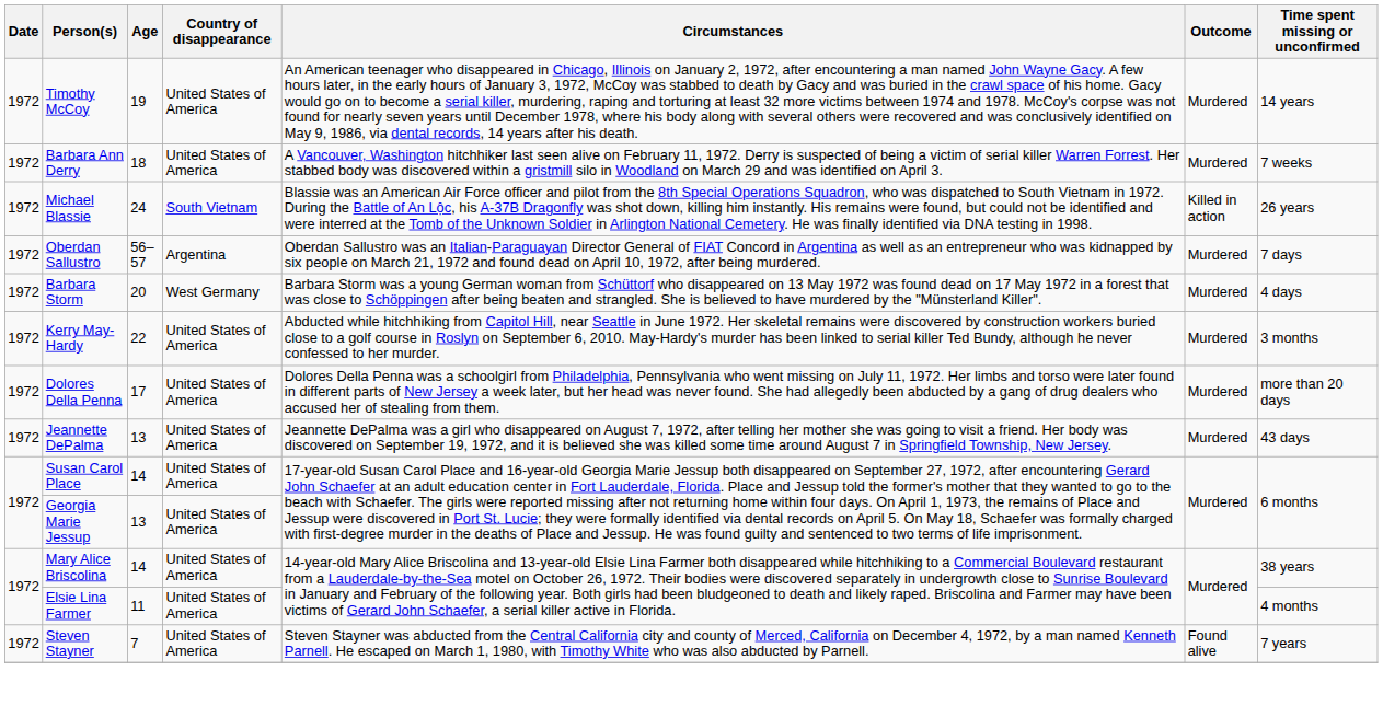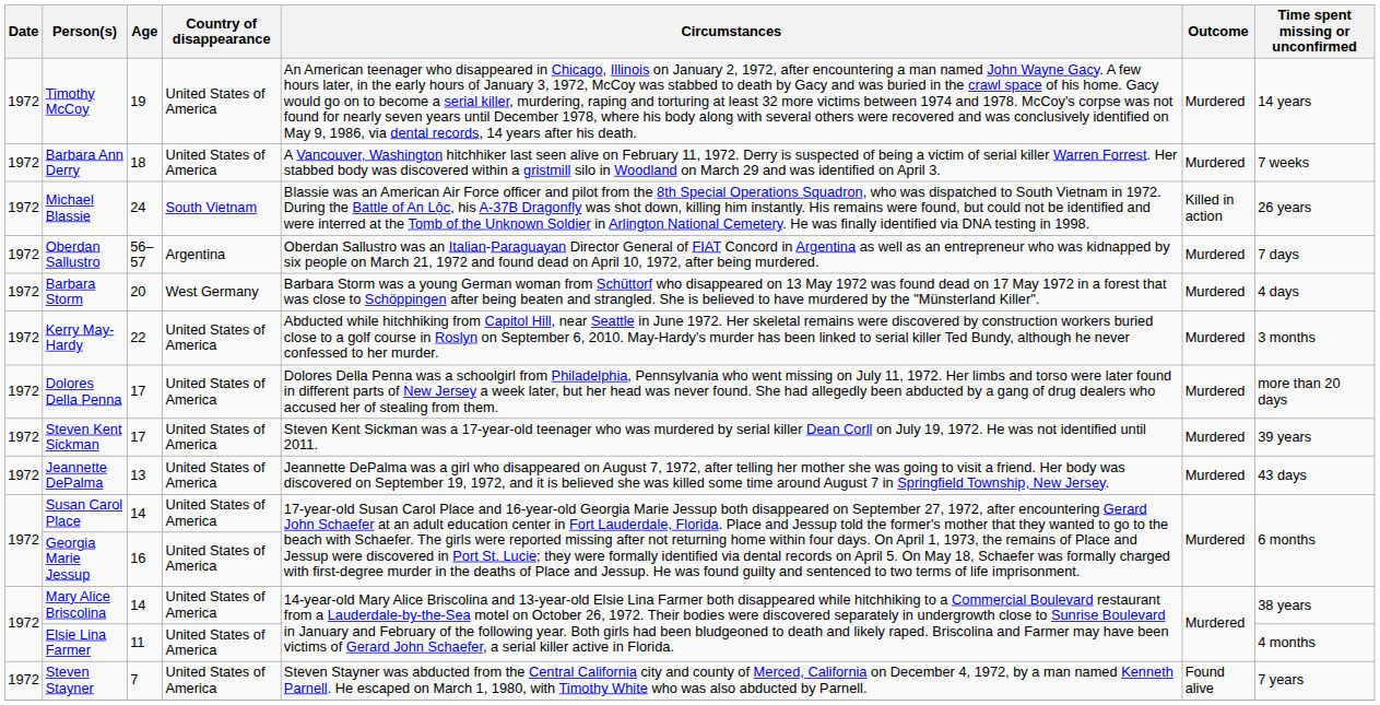+ row: 1972 | Steven Kent Sickman | 17 | United States of America | Steven Kent Sickman was a 17-year-old teenager who was murdered by serial killer Dean Corll on July 19, 1972. He was not identified until 2011. | Murdered | 39 years
Georgia Marie Jessup | Age: 13 -> 16
